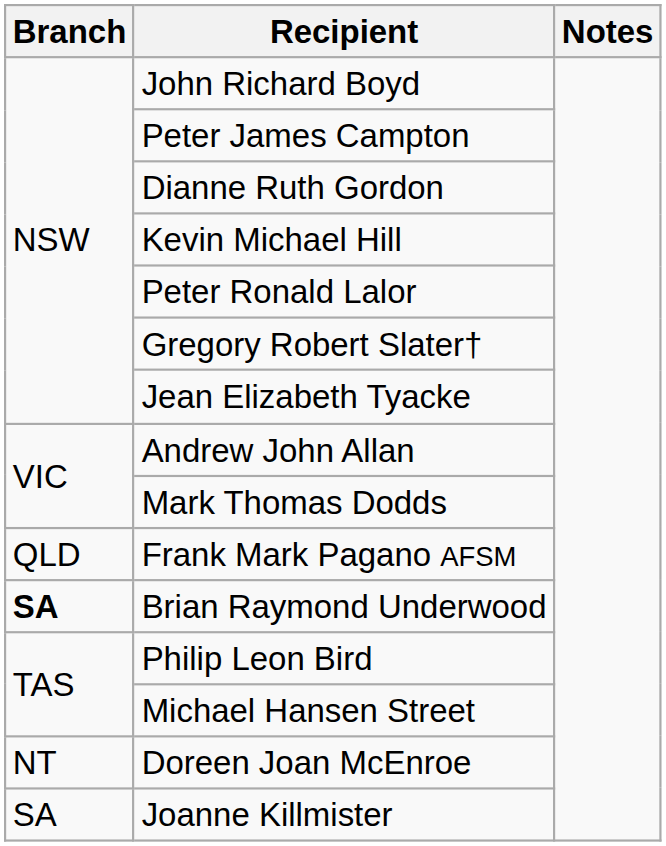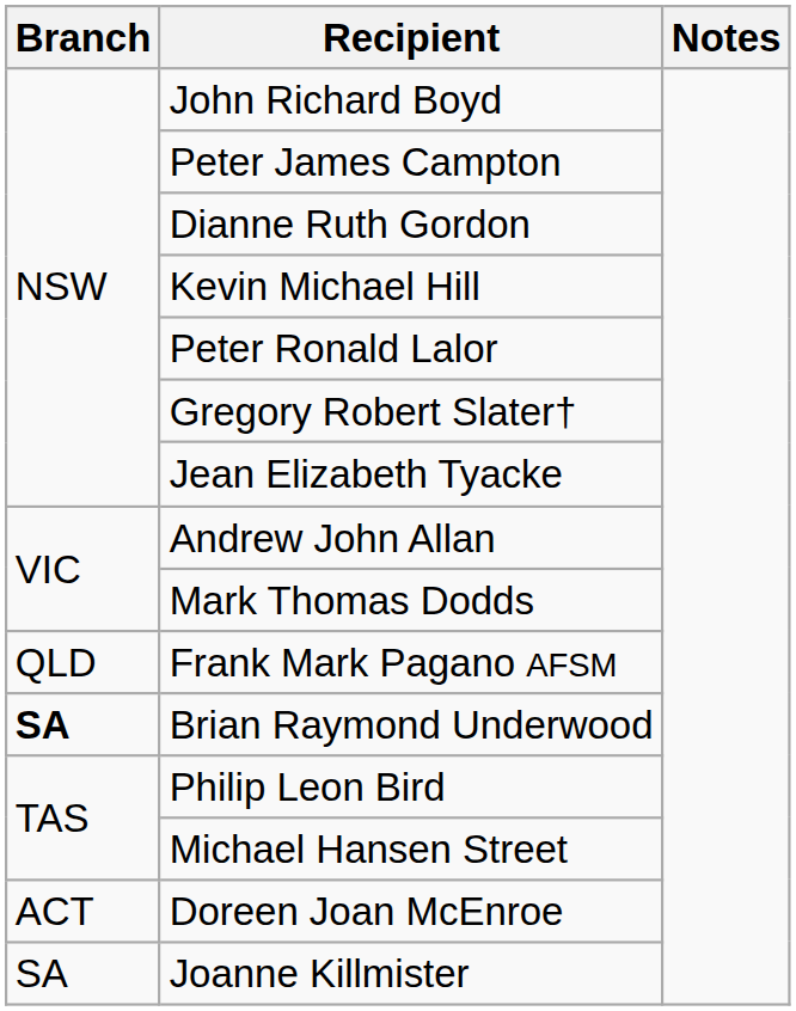Doreen Joan McEnroe | Branch: NT -> ACT
